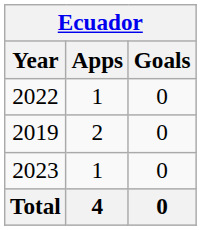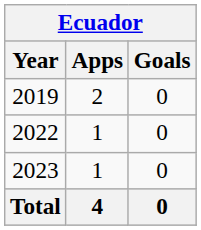rows swapped: 2019 <-> 2022
